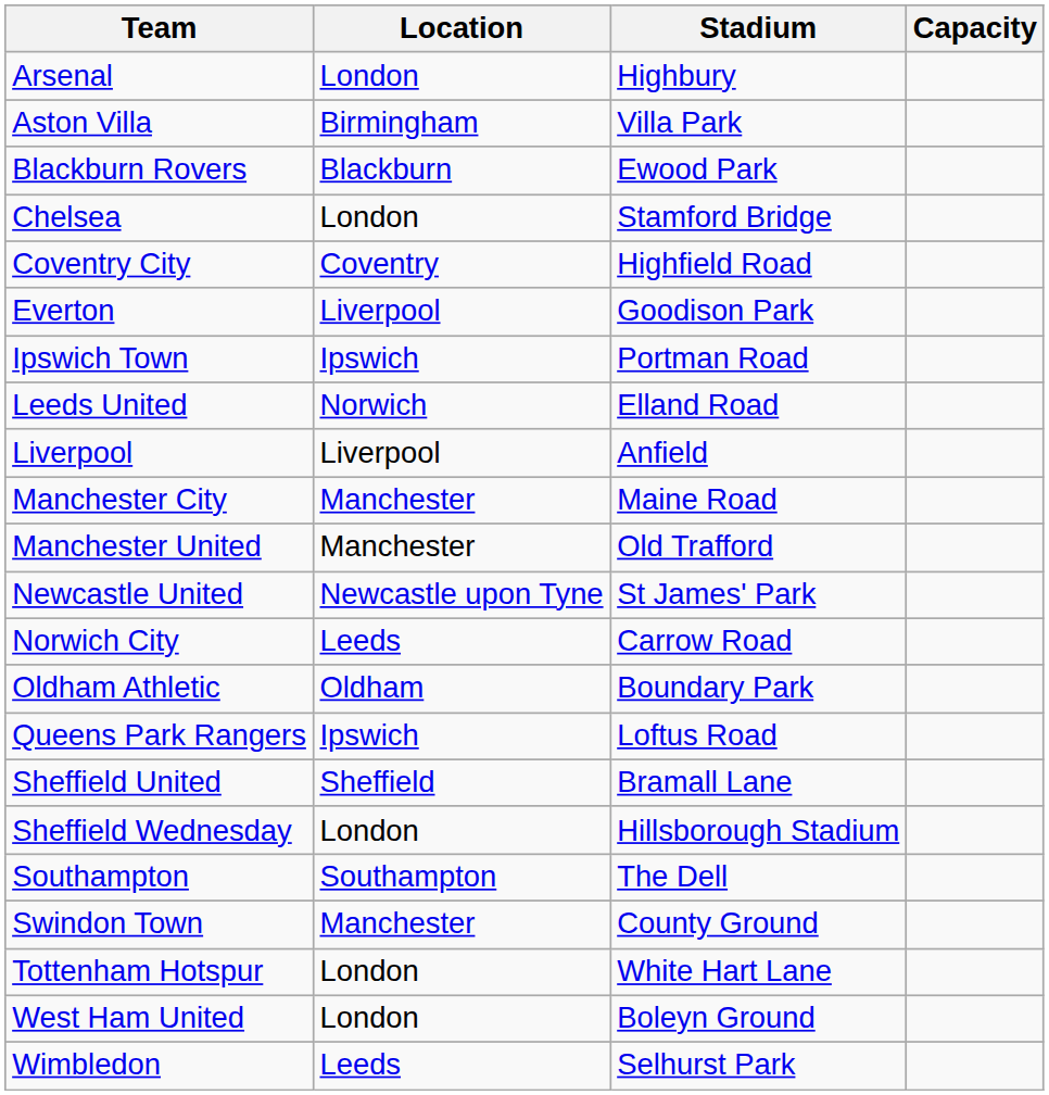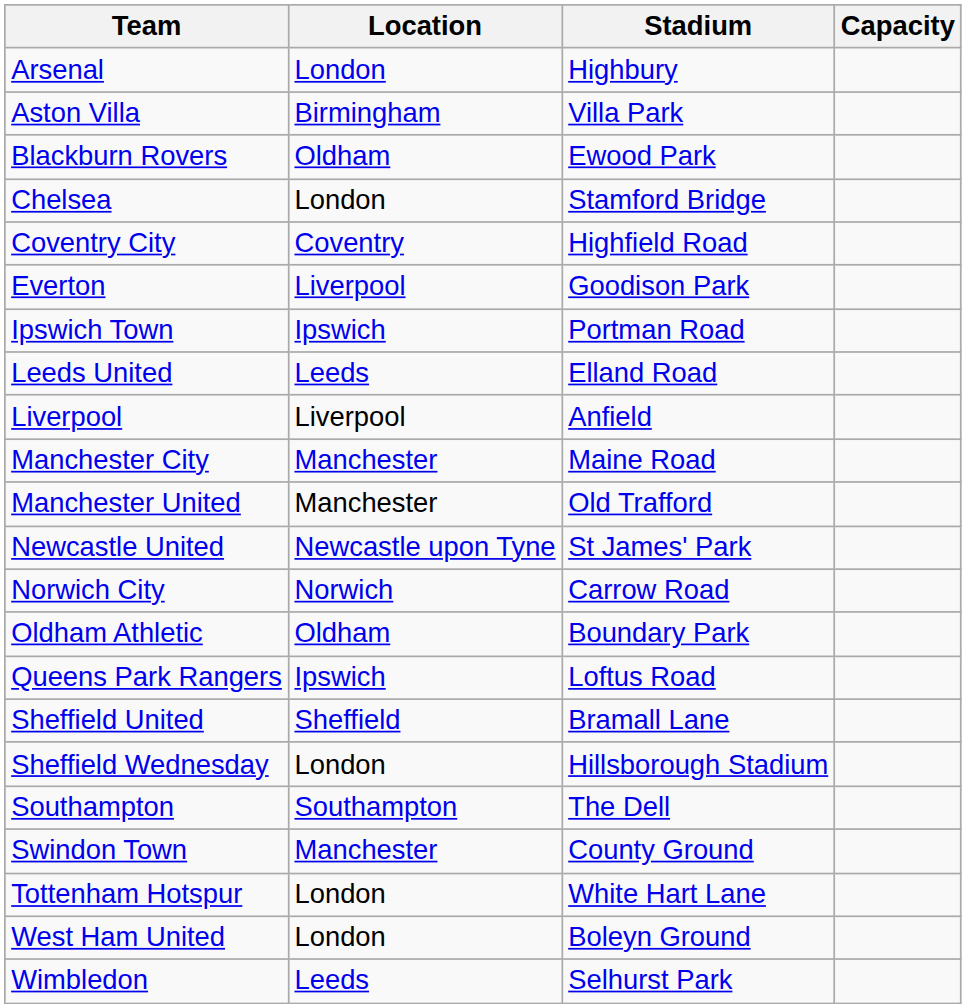Blackburn Rovers | Location: Blackburn -> Oldham
Leeds United | Location: Norwich -> Leeds
Norwich City | Location: Leeds -> Norwich
